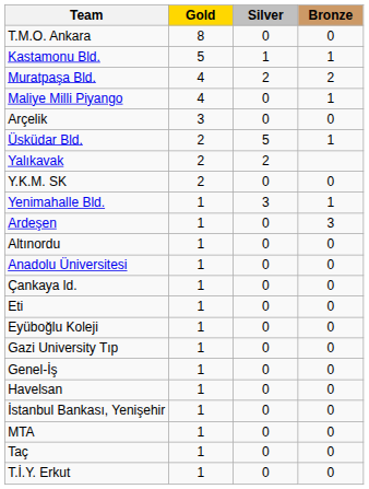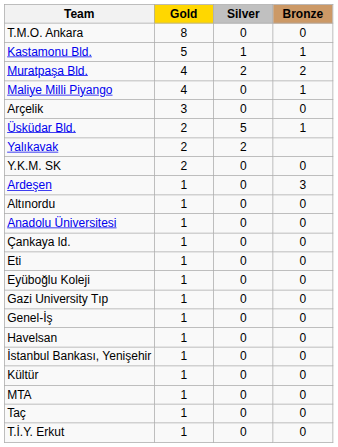- row: Yenimahalle Bld. | 1 | 3 | 1
+ row: Kültür | 1 | 0 | 0
